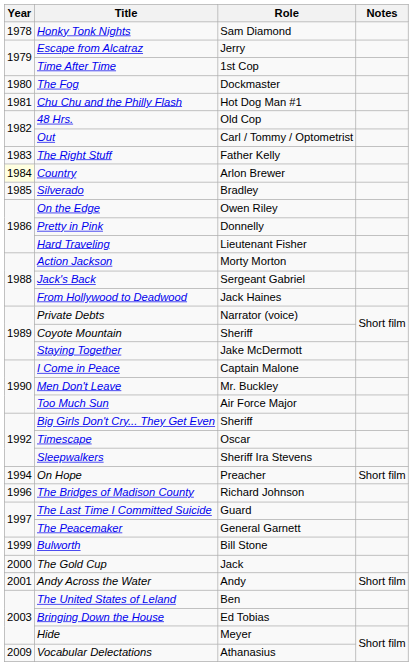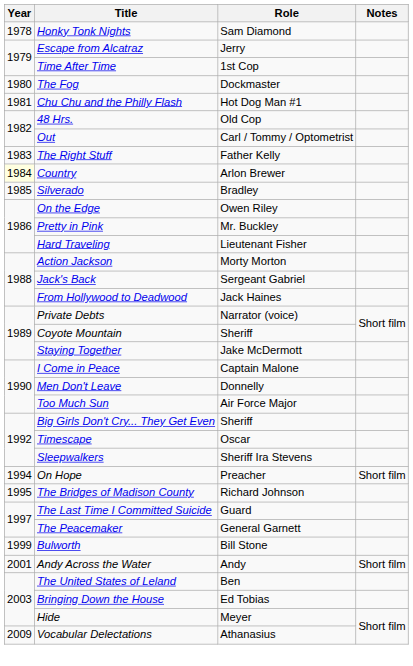Pretty in Pink | Role: Donnelly -> Mr. Buckley
Men Don't Leave | Role: Mr. Buckley -> Donnelly
The Bridges of Madison County | Year: 1996 -> 1995
- row: 2000 | The Gold Cup | Jack
